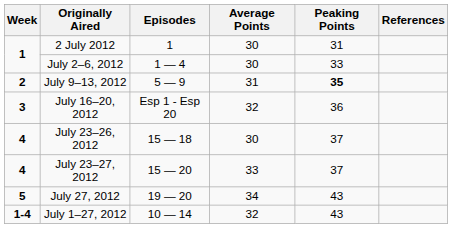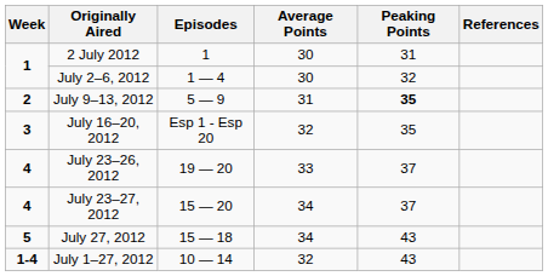July 2–6, 2012 | Peaking Points: 33 -> 32
July 16–20, 2012 | Peaking Points: 36 -> 35
July 23–26, 2012 | Episodes: 15 — 18 -> 19 — 20
July 23–26, 2012 | Average Points: 30 -> 33
July 23–27, 2012 | Average Points: 33 -> 34
July 27, 2012 | Episodes: 19 — 20 -> 15 — 18
